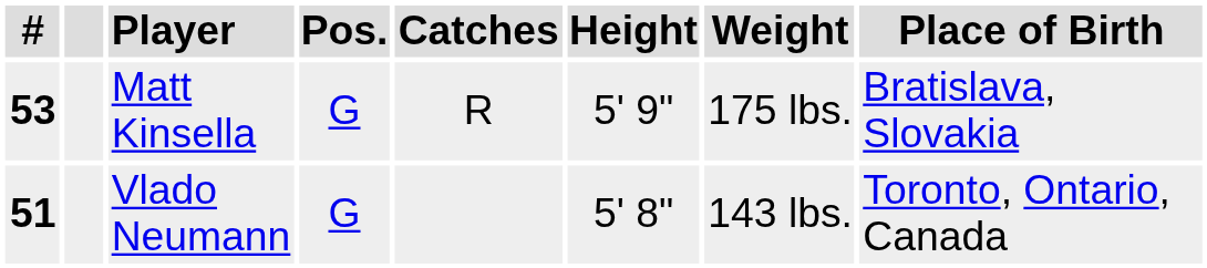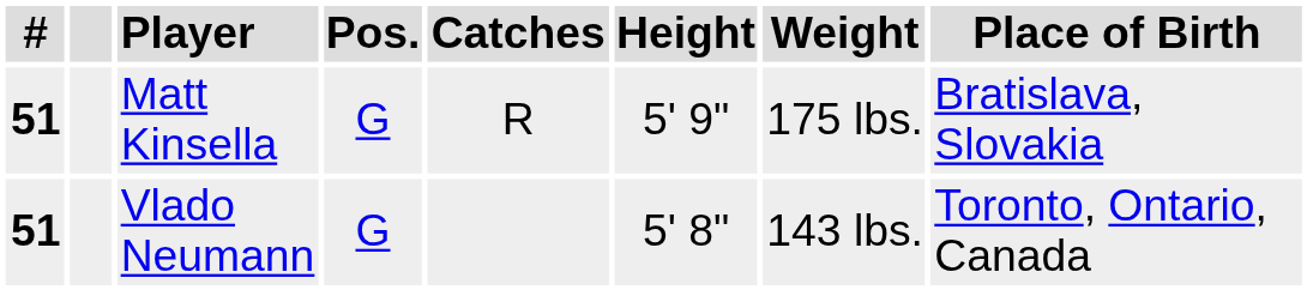Matt Kinsella | #: 53 -> 51
